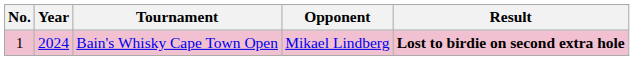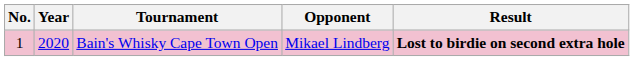Bain's Whisky Cape Town Open | Year: 2024 -> 2020
